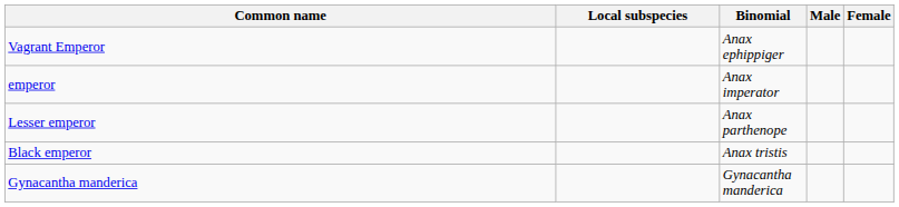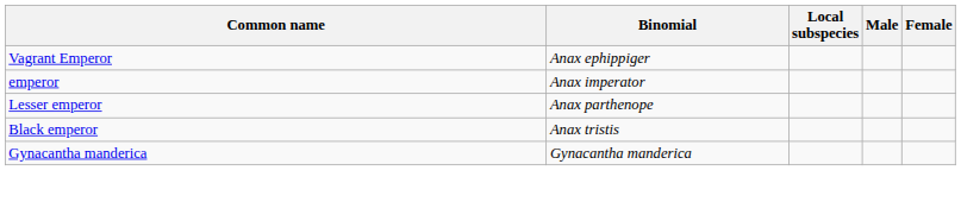columns swapped: Binomial <-> Local subspecies
